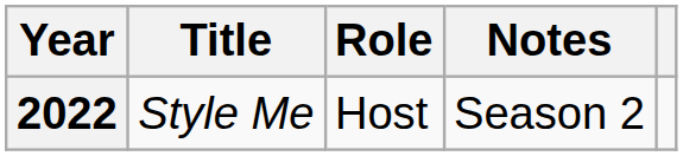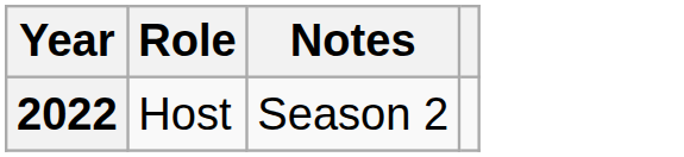- column: Title | Style Me
